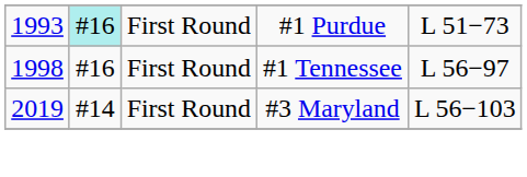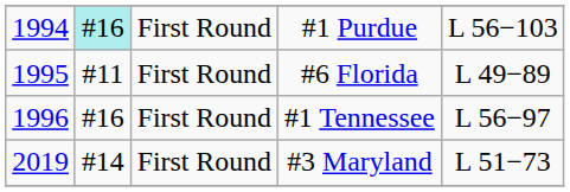#1 Purdue | column 1: 1993 -> 1994
#1 Purdue | column 5: L 51−73 -> L 56−103
+ row: 1995 | #11 | First Round | #6 Florida | L 49−89
#1 Tennessee | column 1: 1998 -> 1996
#3 Maryland | column 5: L 56−103 -> L 51−73
